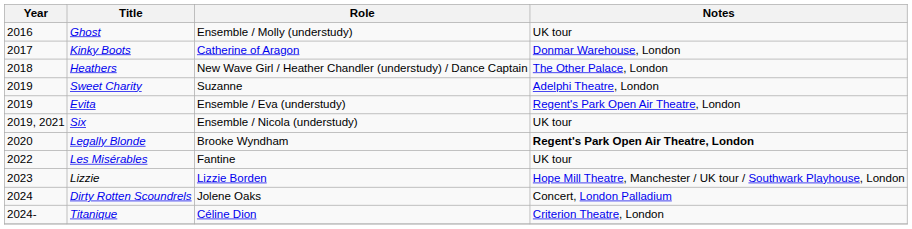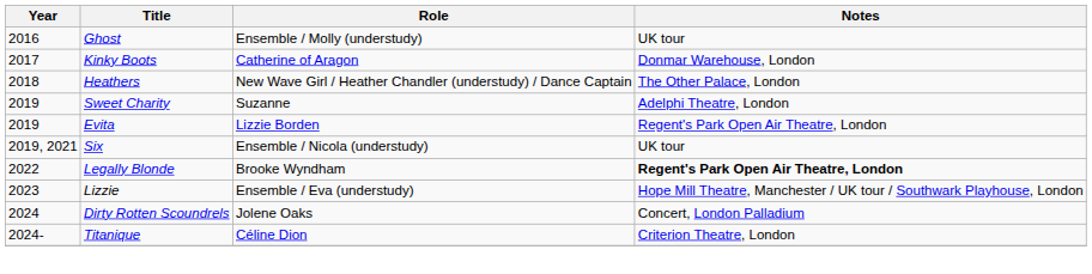Evita | Role: Ensemble / Eva (understudy) -> Lizzie Borden
Legally Blonde | Year: 2020 -> 2022
- row: 2022 | Les Misérables | Fantine | UK tour
Lizzie | Role: Lizzie Borden -> Ensemble / Eva (understudy)
